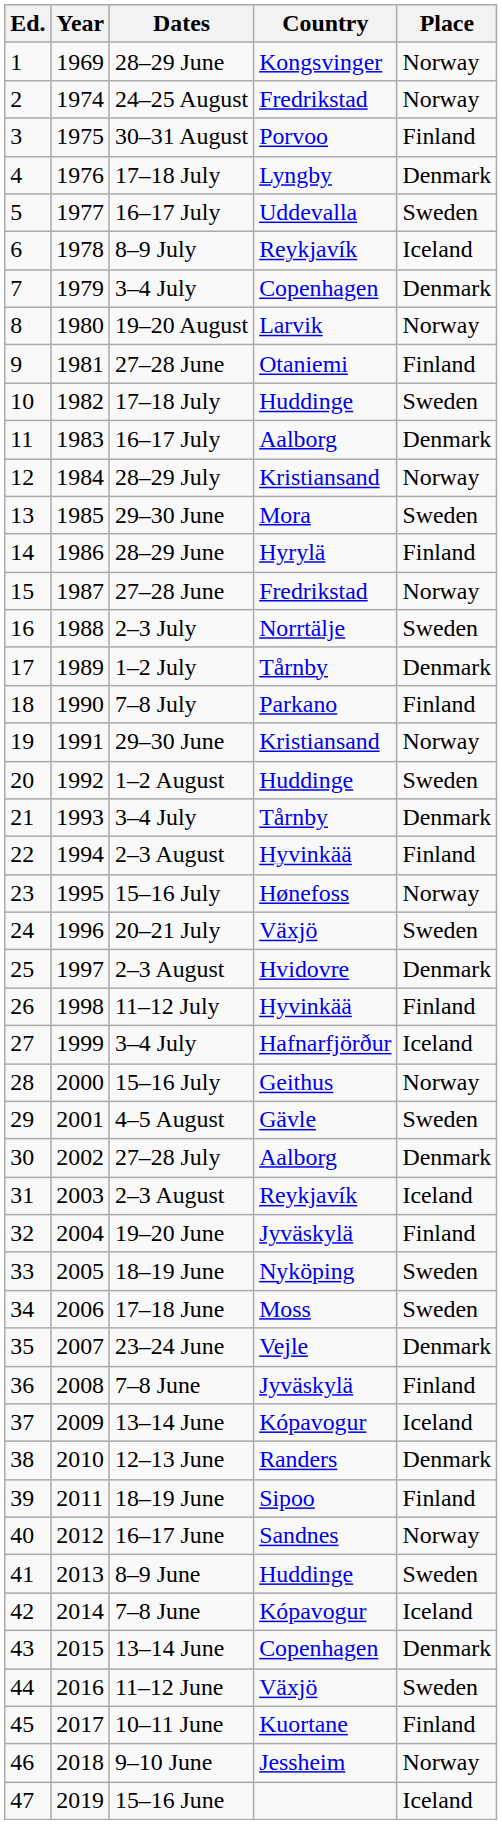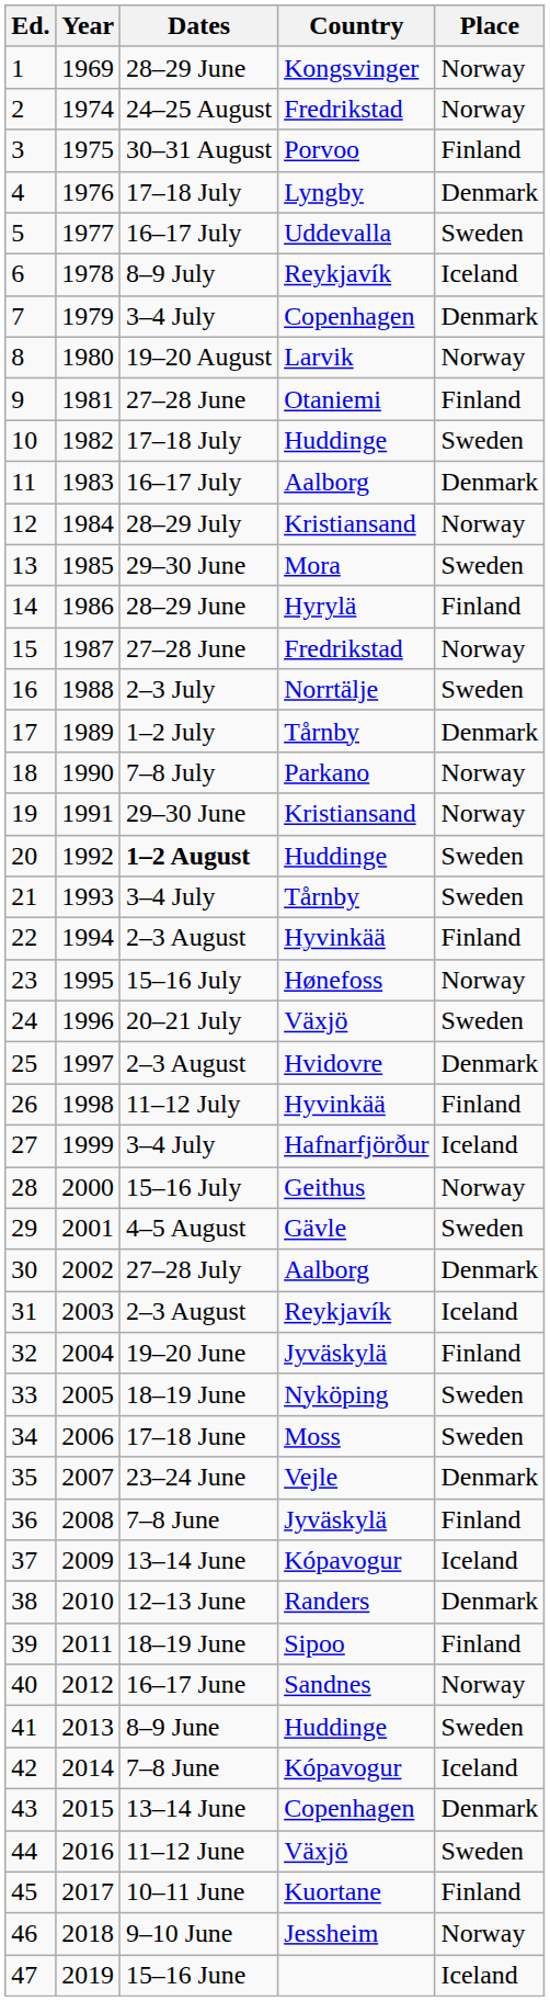18 | Place: Finland -> Norway
20 | Dates: normal -> bold
21 | Place: Denmark -> Sweden
